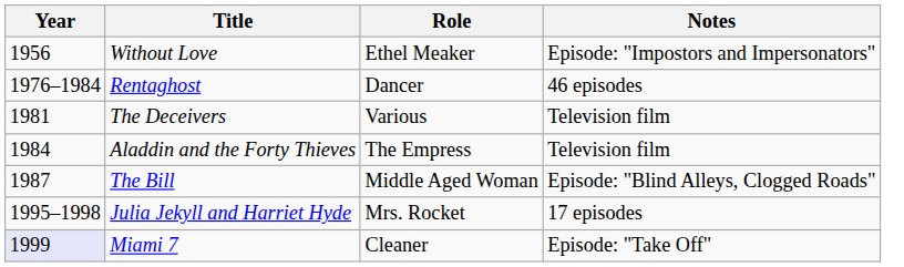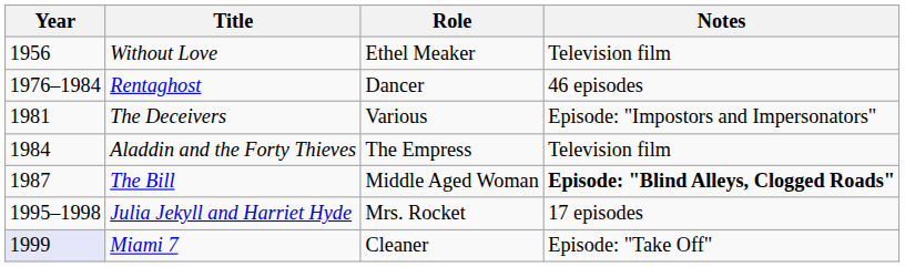Without Love | Notes: Episode: "Impostors and Impersonators" -> Television film
The Deceivers | Notes: Television film -> Episode: "Impostors and Impersonators"
The Bill | Notes: normal -> bold
